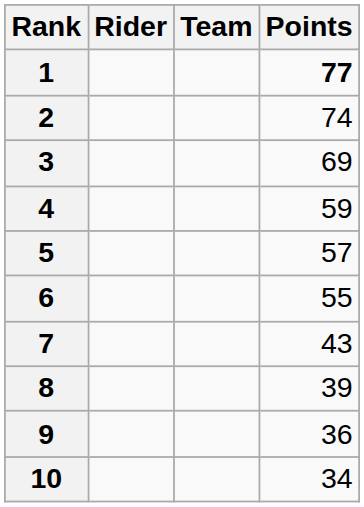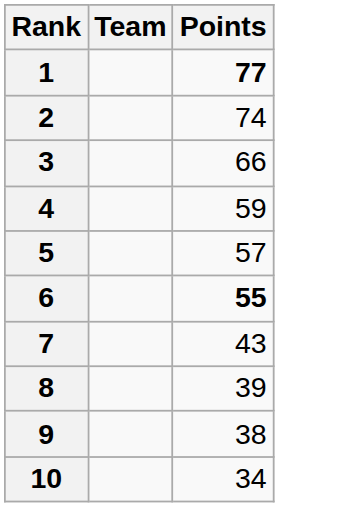- column: Rider
3 | Points: 69 -> 66
6 | Points: normal -> bold
9 | Points: 36 -> 38
